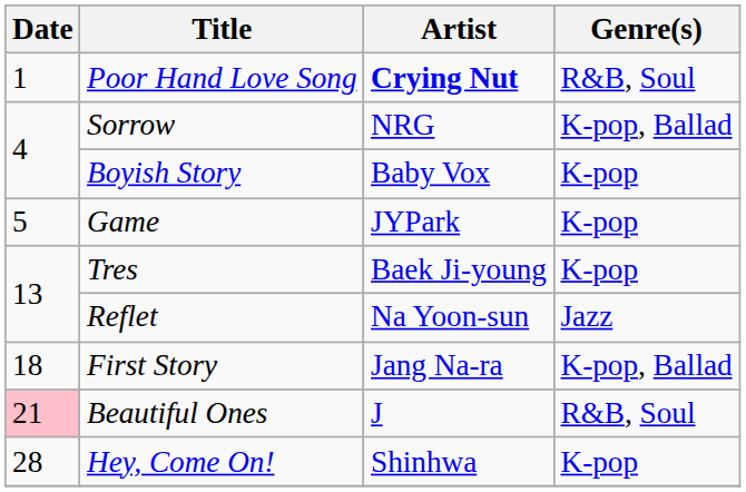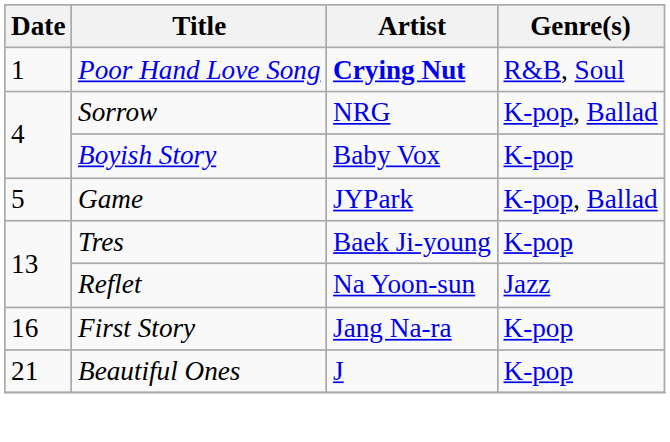Game | Genre(s): K-pop -> K-pop, Ballad
First Story | Date: 18 -> 16
First Story | Genre(s): K-pop, Ballad -> K-pop
Beautiful Ones | Date: pink background -> no background
Beautiful Ones | Genre(s): R&B, Soul -> K-pop
- row: 28 | Hey, Come On! | Shinhwa | K-pop
